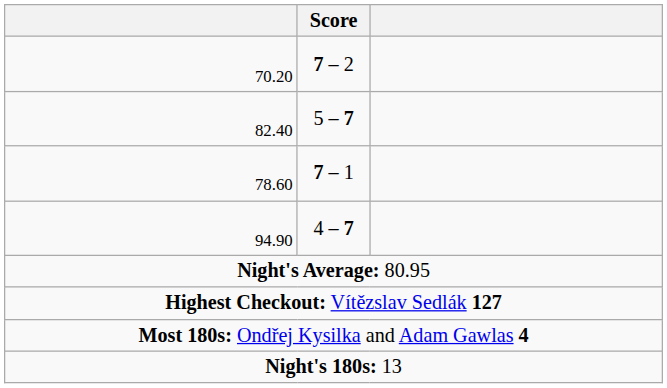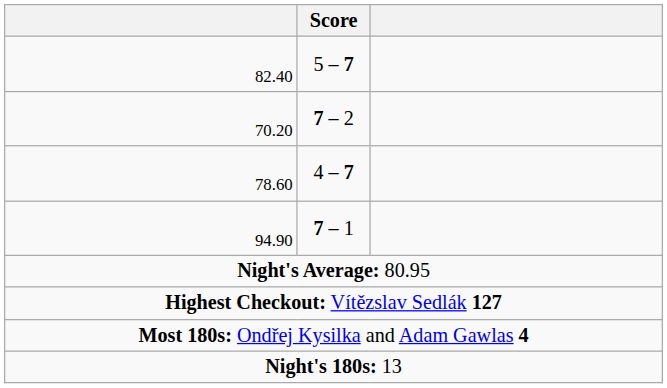rows swapped: 82.40 <-> 70.20
78.60 | Score: 7 – 1 -> 4 – 7
94.90 | Score: 4 – 7 -> 7 – 1
